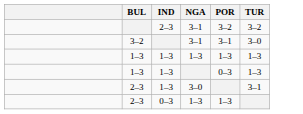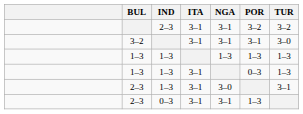+ column: ITA | 3–1 | 3–1 | 3–1 | 3–1 | 3–1
2–3 / 0–3 | NGA: 1–3 -> 3–1
